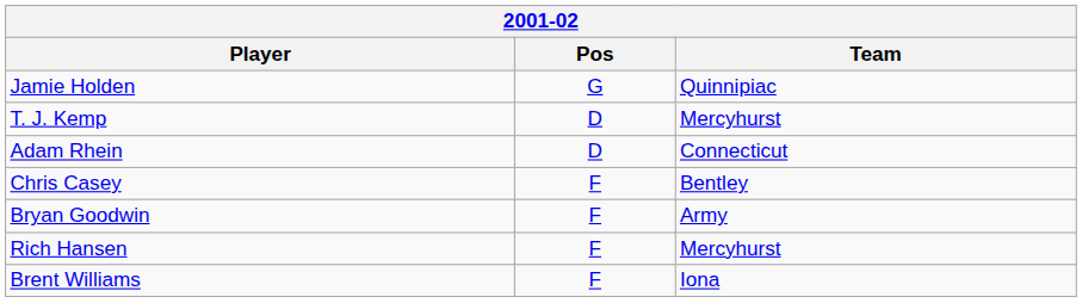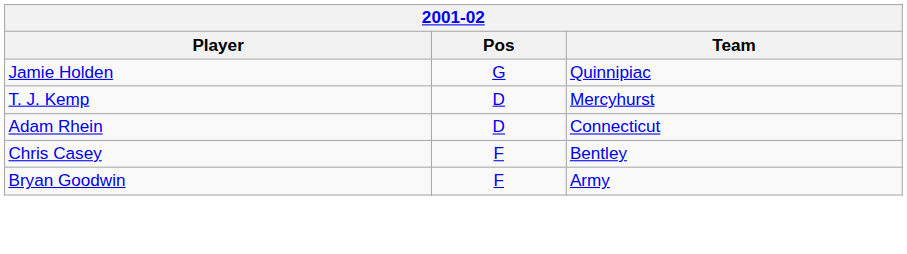- row: Rich Hansen | F | Mercyhurst
- row: Brent Williams | F | Iona
